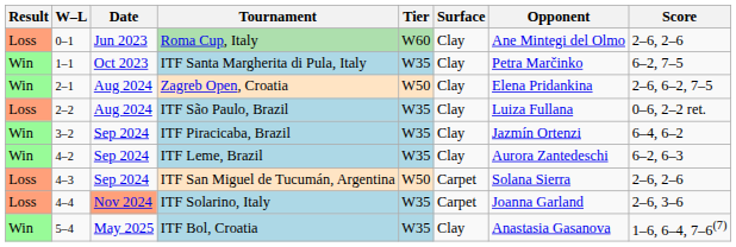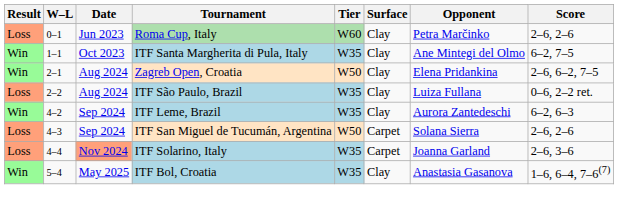Roma Cup, Italy | Opponent: Ane Mintegi del Olmo -> Petra Marčinko
ITF Santa Margherita di Pula, Italy | Opponent: Petra Marčinko -> Ane Mintegi del Olmo
- row: Win | 3–2 | Sep 2024 | ITF Piracicaba, Brazil | W35 | Clay | Jazmín Ortenzi | 6–4, 6–2
